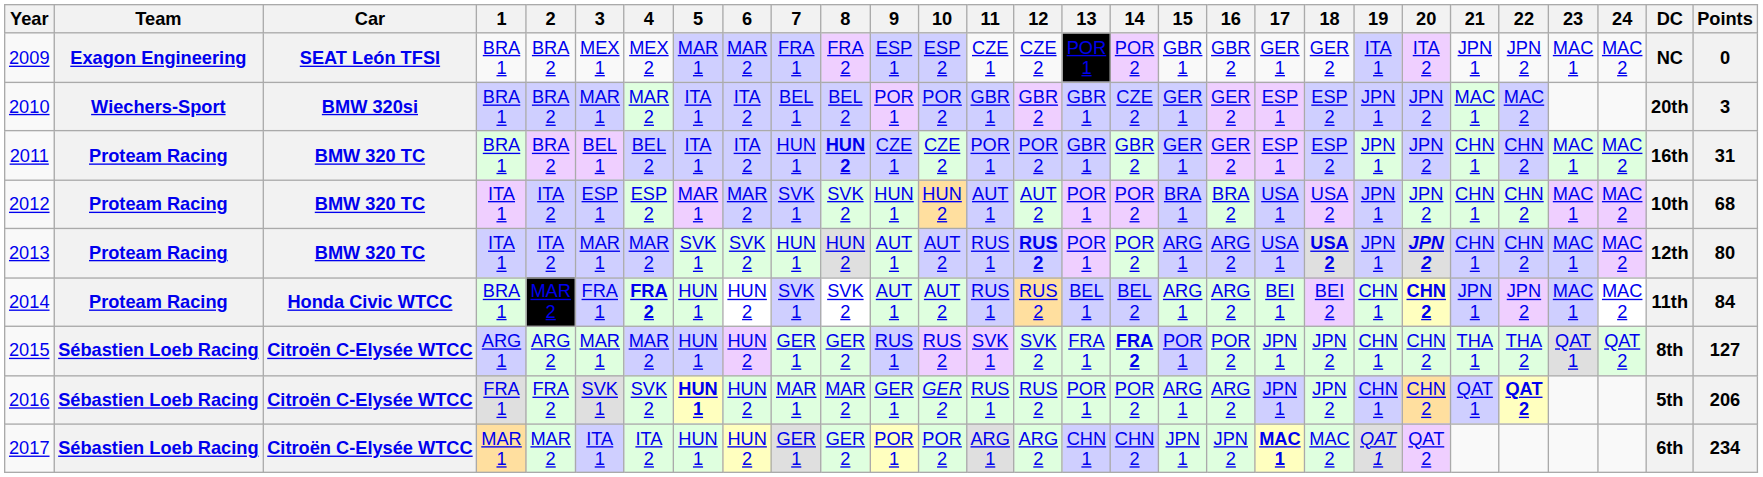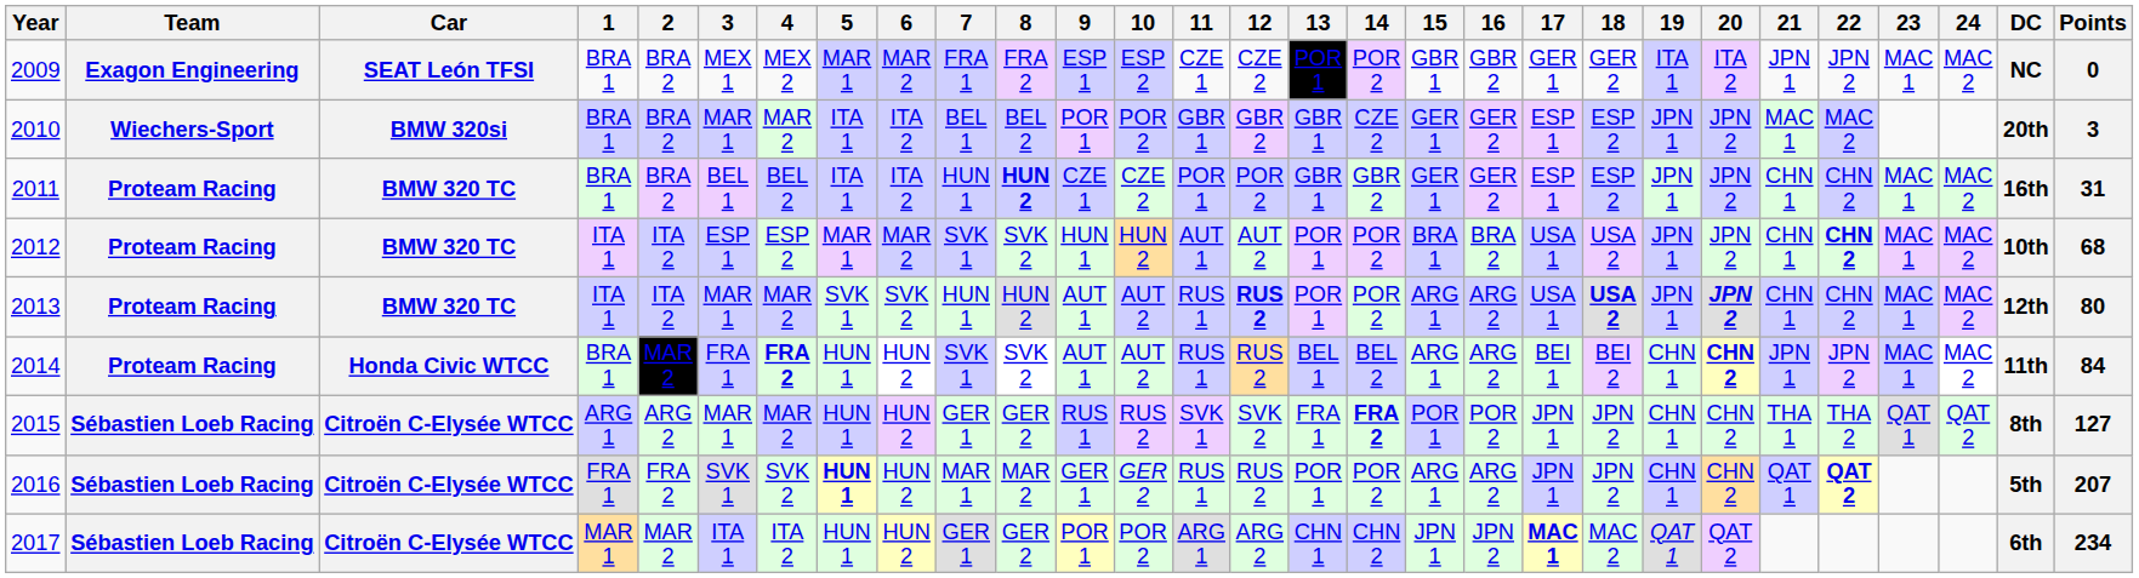2012 | 22: normal -> bold
2016 | Points: 206 -> 207
